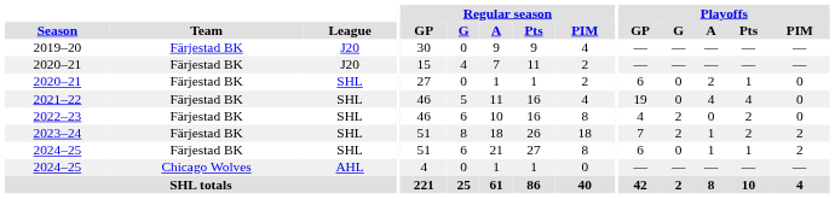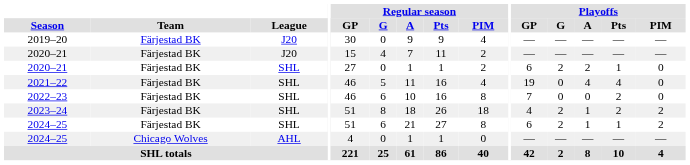2020–21 / SHL | Playoffs / G: 0 -> 2
2022–23 | Playoffs / GP: 4 -> 7
2022–23 | Playoffs / G: 2 -> 0
2023–24 | Playoffs / GP: 7 -> 4
2024–25 / SHL | Playoffs / G: 0 -> 2
